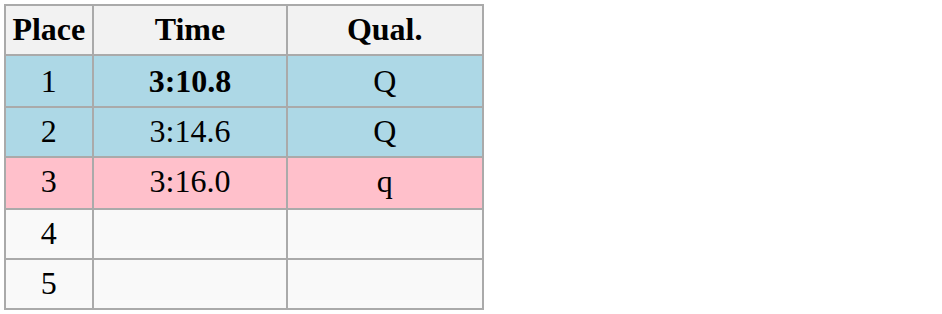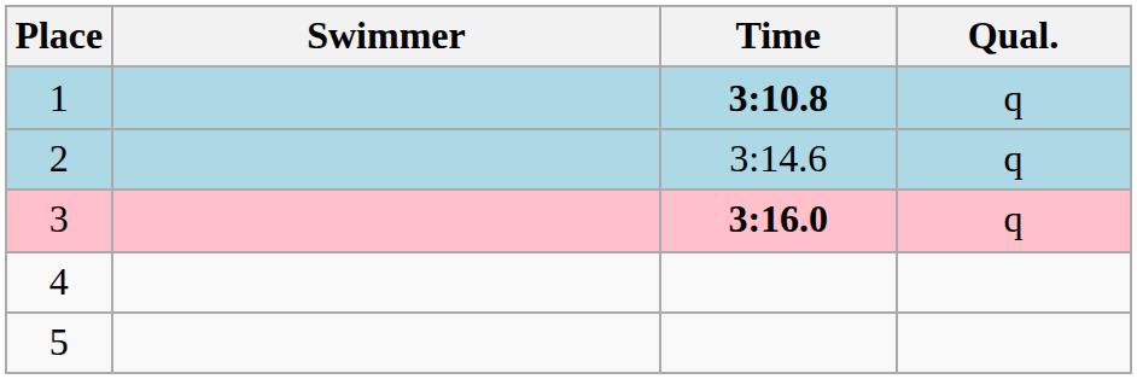+ column: Swimmer
1 | Qual.: Q -> q
2 | Qual.: Q -> q
3 | Time: normal -> bold
